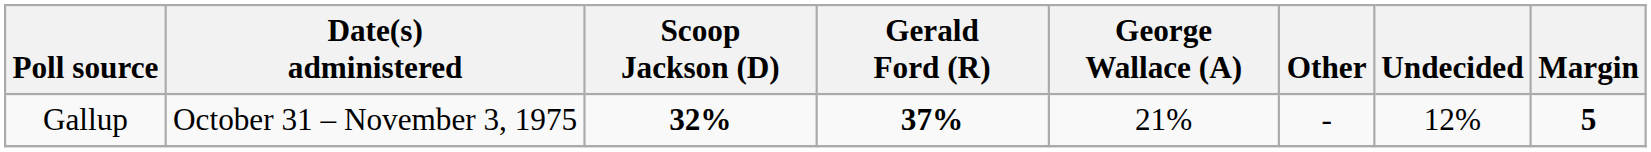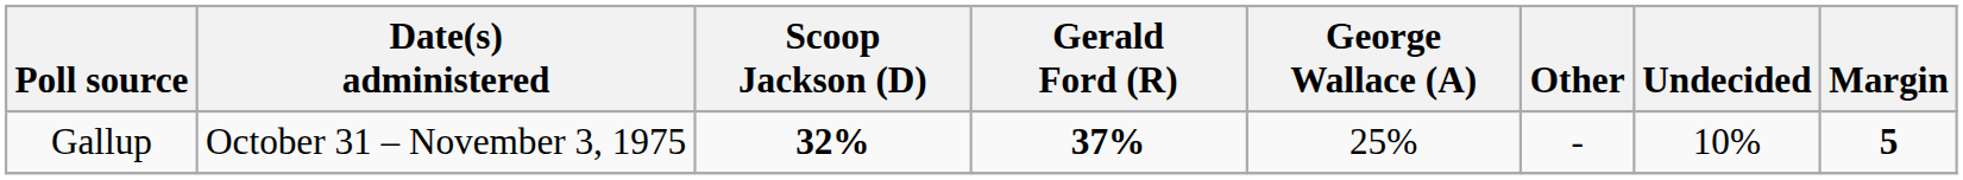Gallup | George Wallace (A): 21% -> 25%
Gallup | Undecided: 12% -> 10%
